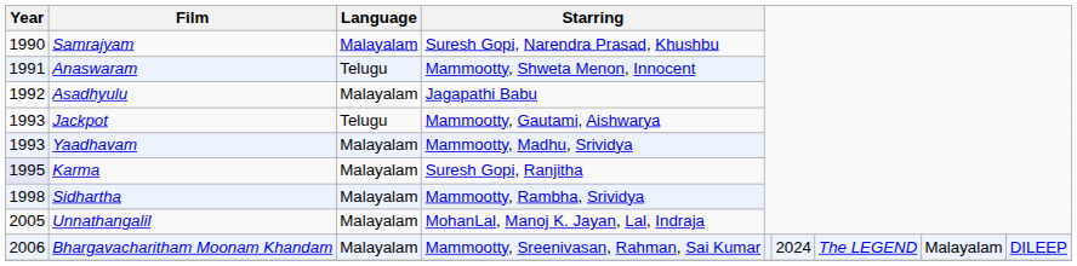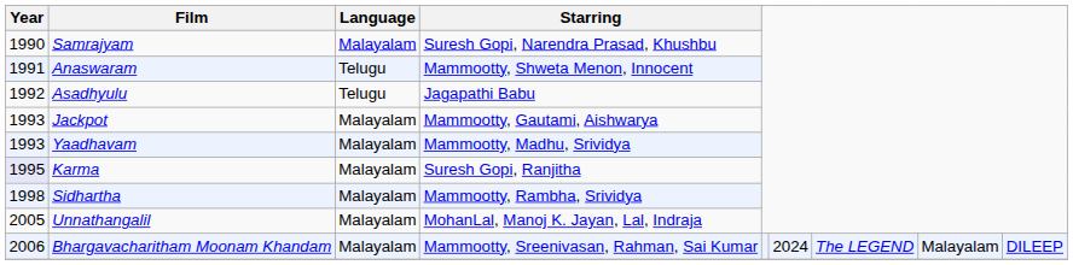Asadhyulu | Language: Malayalam -> Telugu
Jackpot | Language: Telugu -> Malayalam
